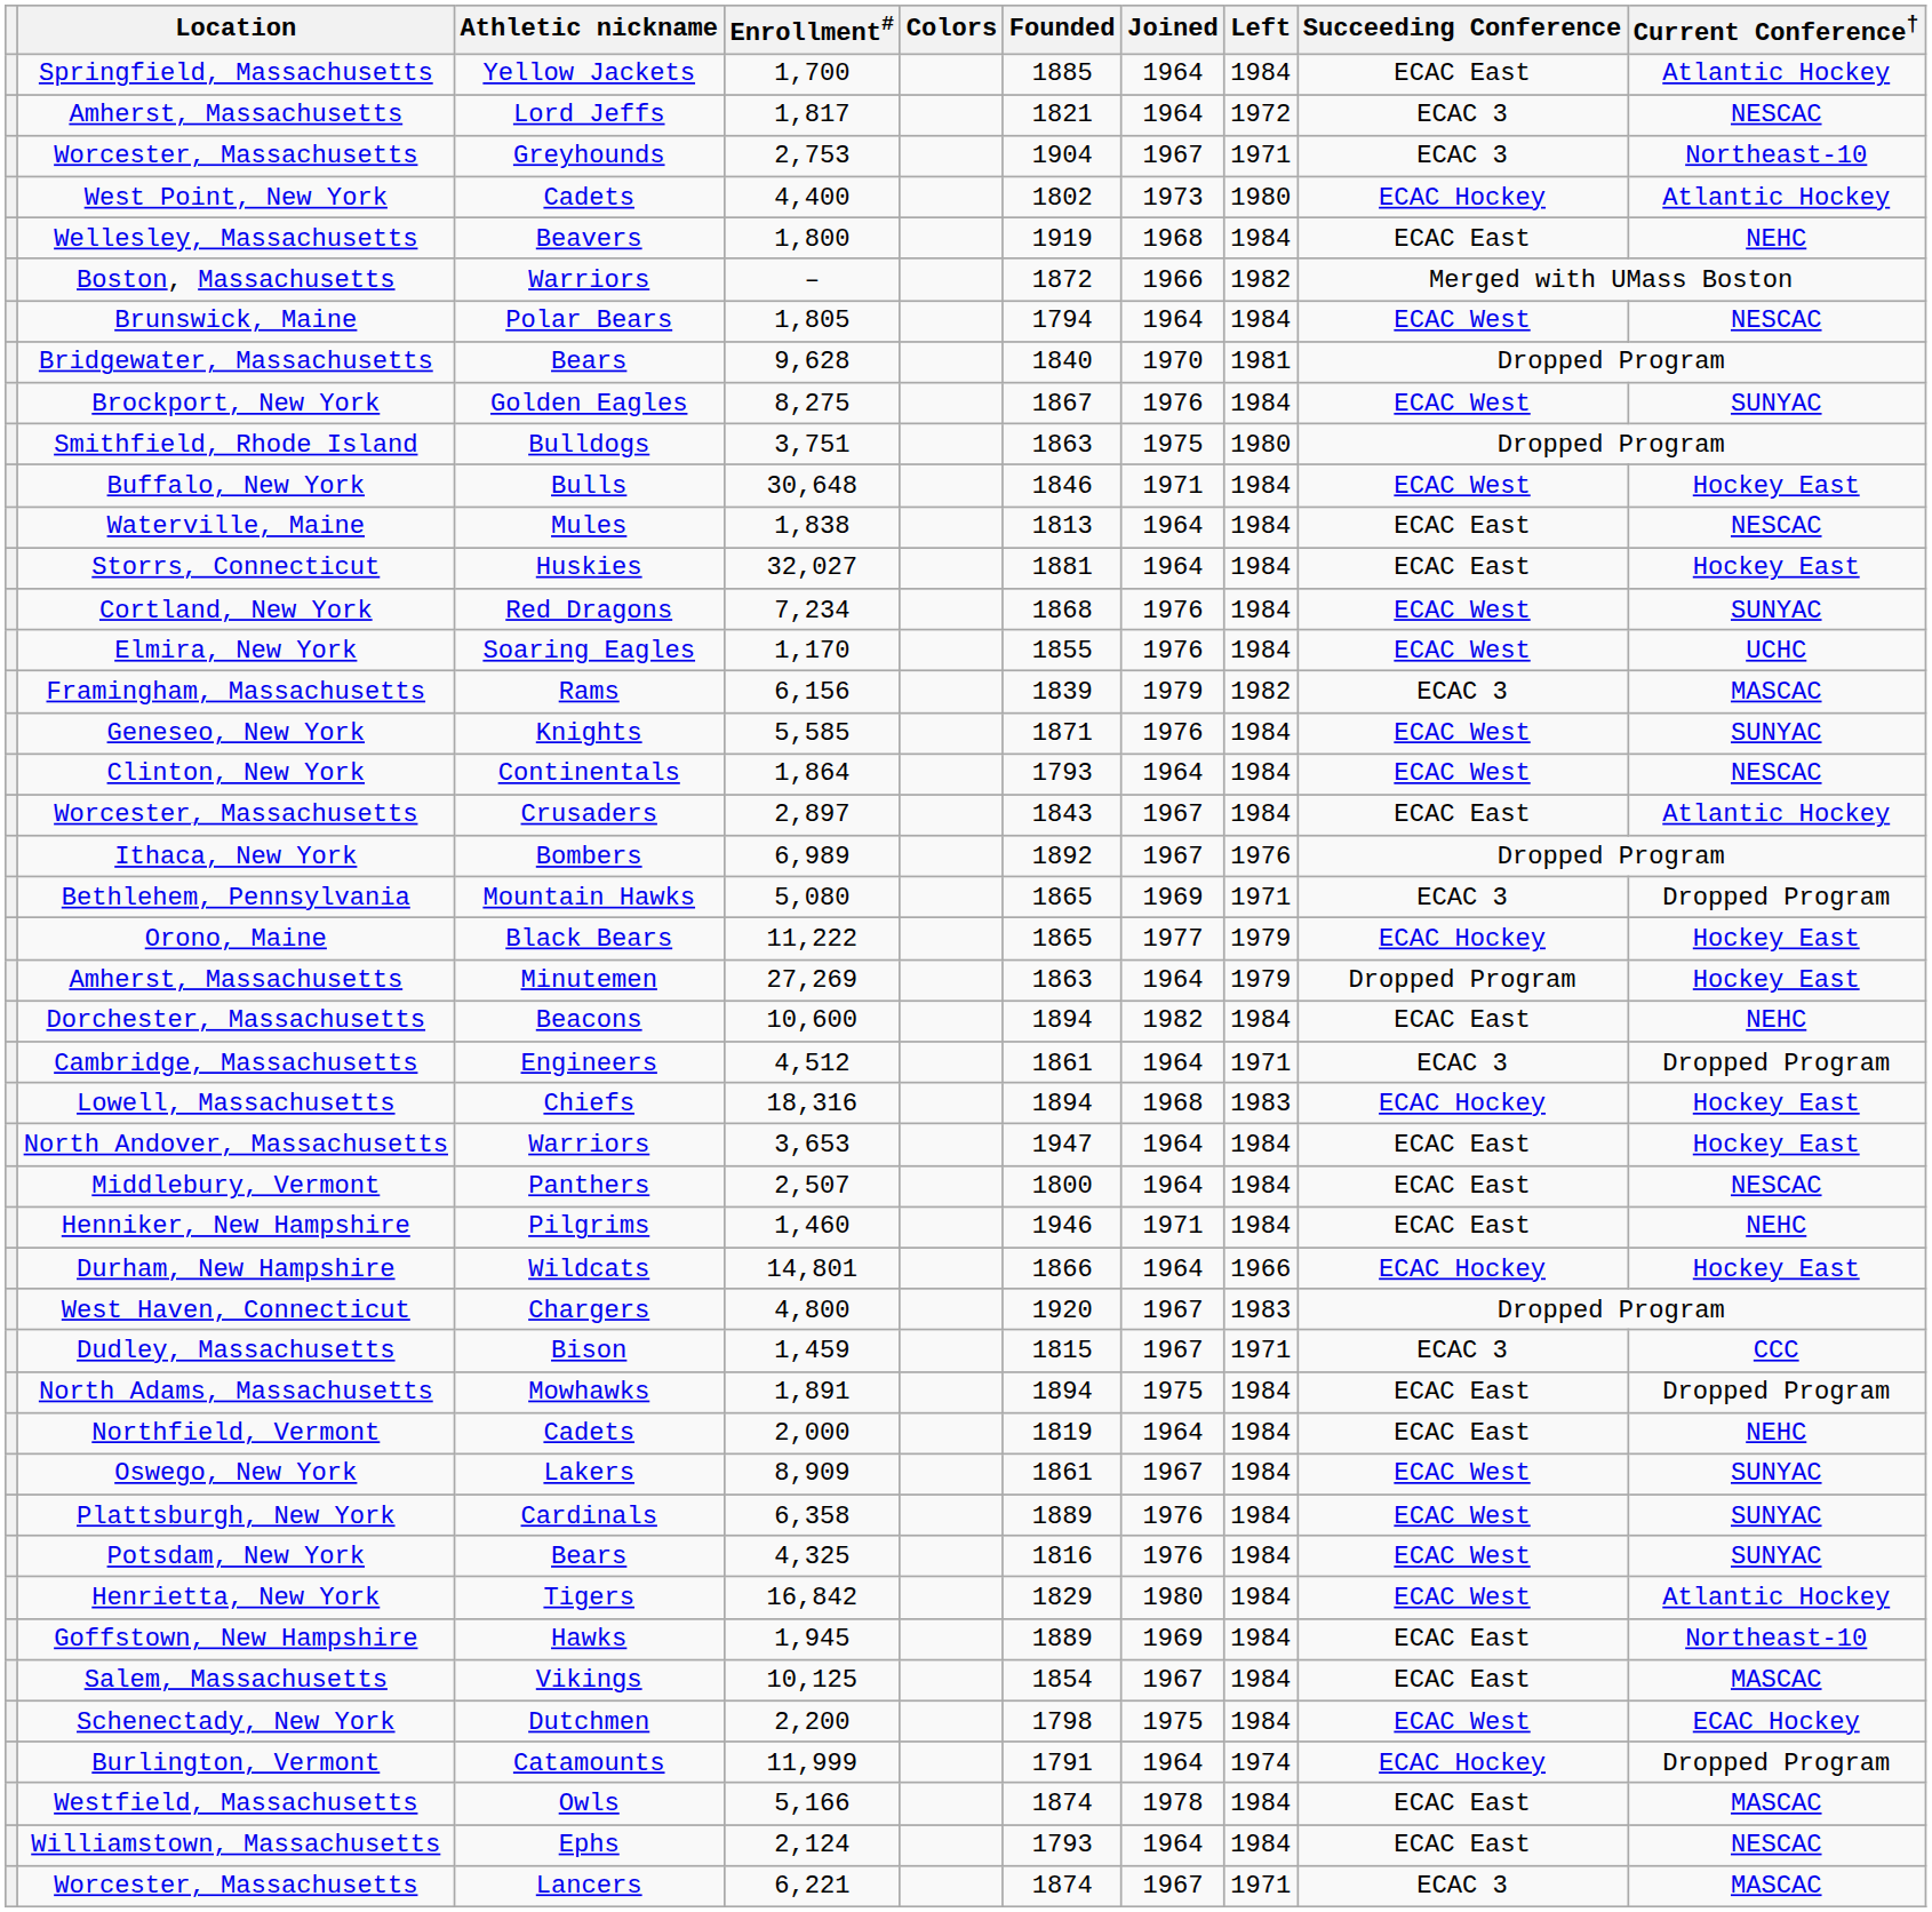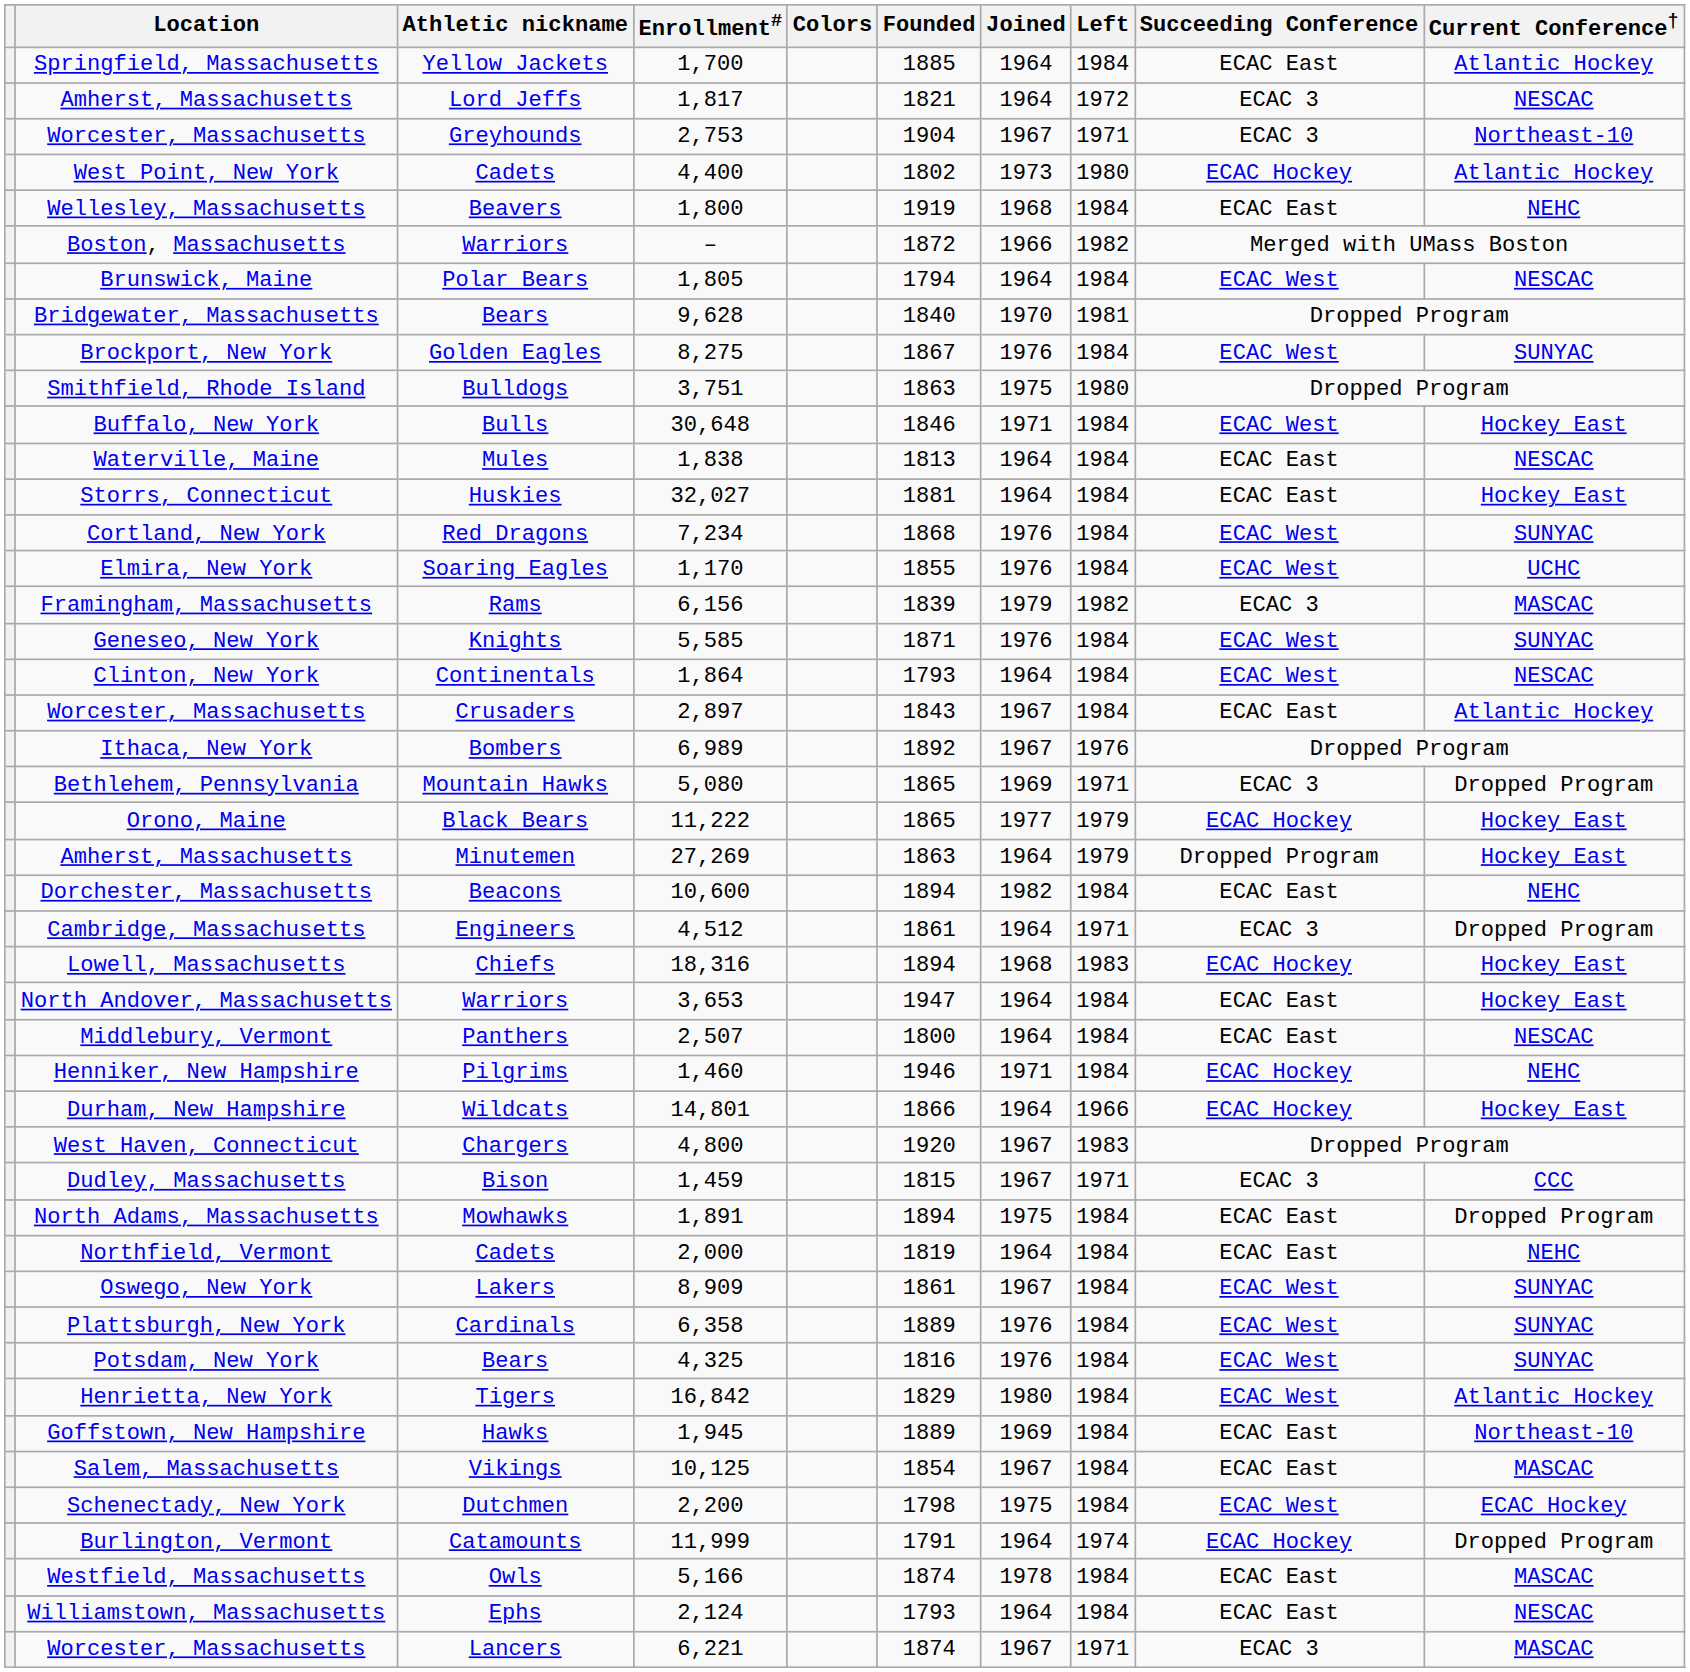Henniker, New Hampshire | Succeeding Conference: ECAC East -> ECAC Hockey
